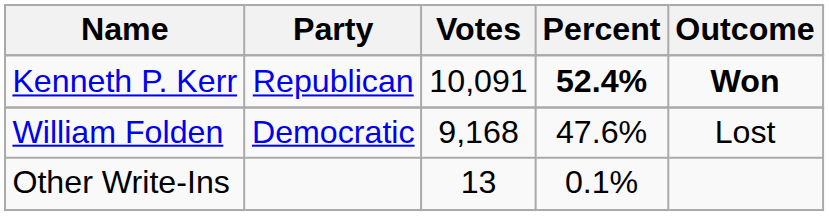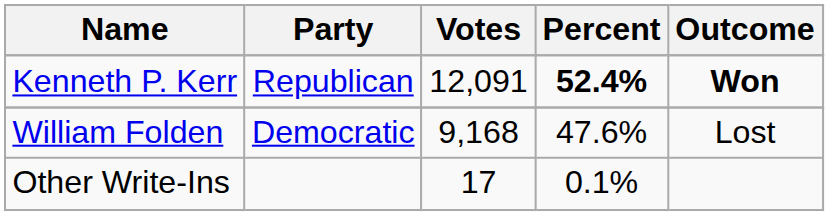Kenneth P. Kerr | Votes: 10,091 -> 12,091
Other Write-Ins | Votes: 13 -> 17
